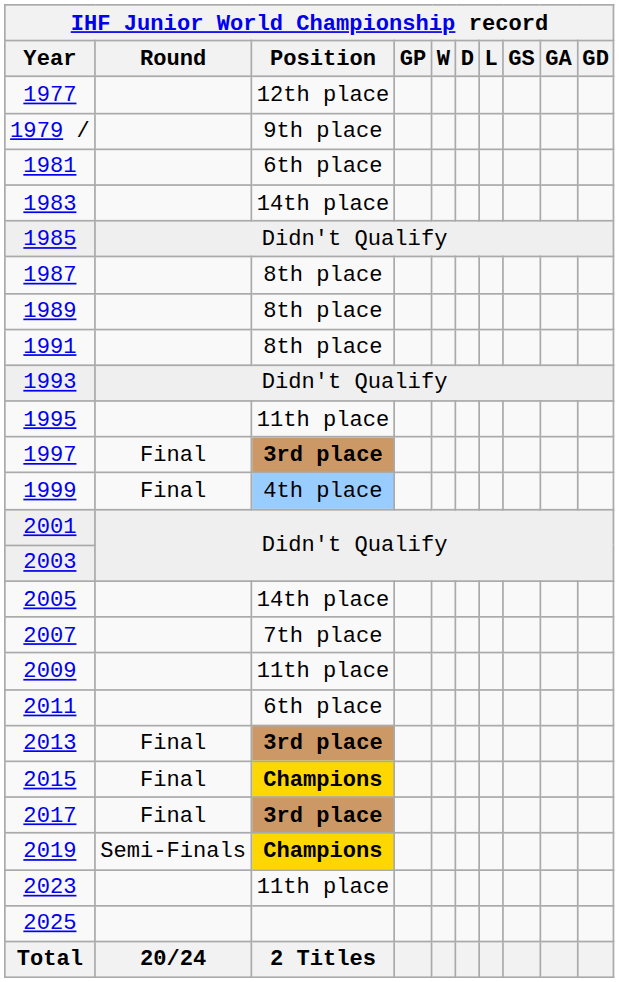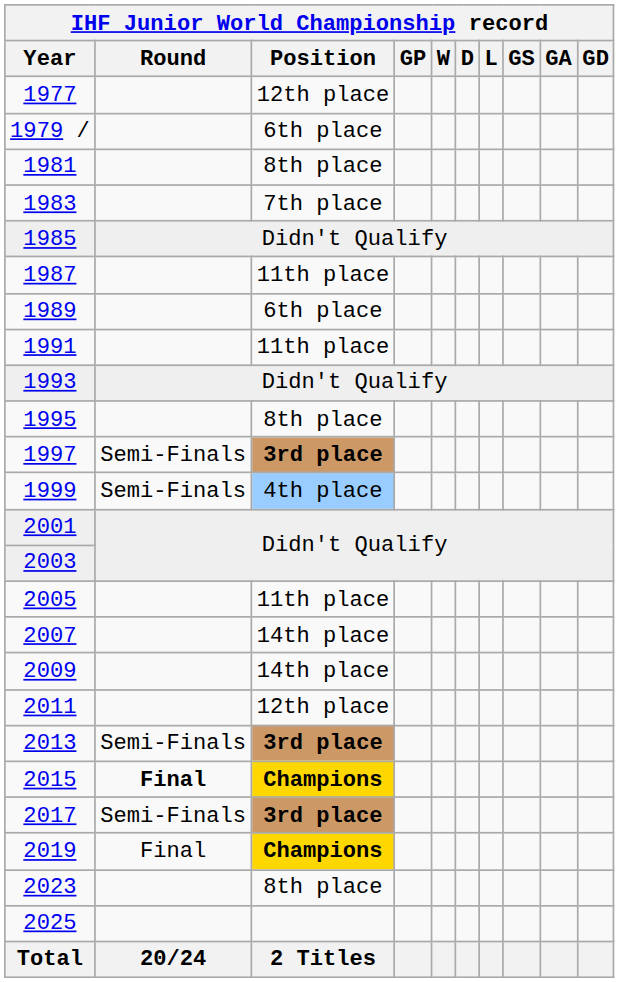1979 / | Position: 9th place -> 6th place
1981 | Position: 6th place -> 8th place
1983 | Position: 14th place -> 7th place
1987 | Position: 8th place -> 11th place
1989 | Position: 8th place -> 6th place
1991 | Position: 8th place -> 11th place
1995 | Position: 11th place -> 8th place
1997 | Round: Final -> Semi-Finals
1999 | Round: Final -> Semi-Finals
2005 | Position: 14th place -> 11th place
2007 | Position: 7th place -> 14th place
2009 | Position: 11th place -> 14th place
2011 | Position: 6th place -> 12th place
2013 | Round: Final -> Semi-Finals
2015 | Round: normal -> bold
2017 | Round: Final -> Semi-Finals
2019 | Round: Semi-Finals -> Final
2023 | Position: 11th place -> 8th place
